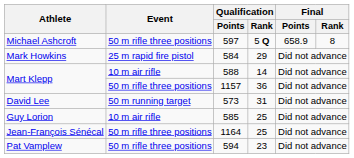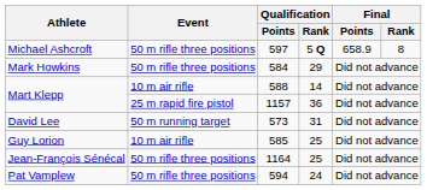584 | Event: 25 m rapid fire pistol -> 50 m rifle three positions
1157 | Event: 50 m rifle three positions -> 25 m rapid fire pistol
594 | Qualification / Rank: 23 -> 24
